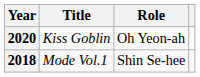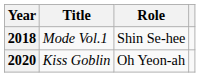rows swapped: 2018 <-> 2020
